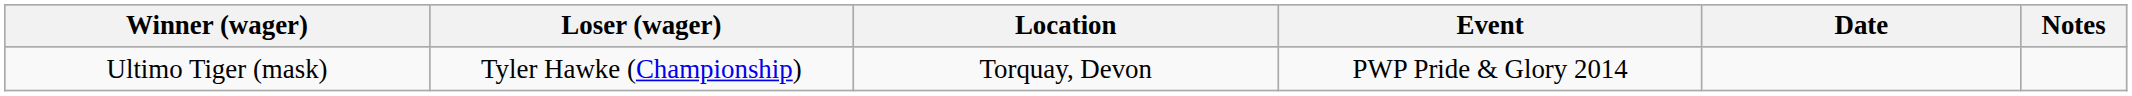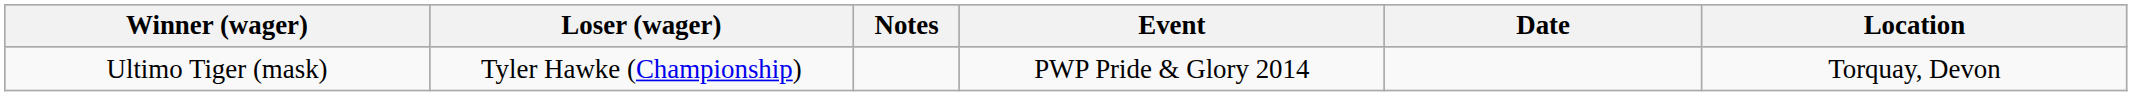columns swapped: Location <-> Notes
